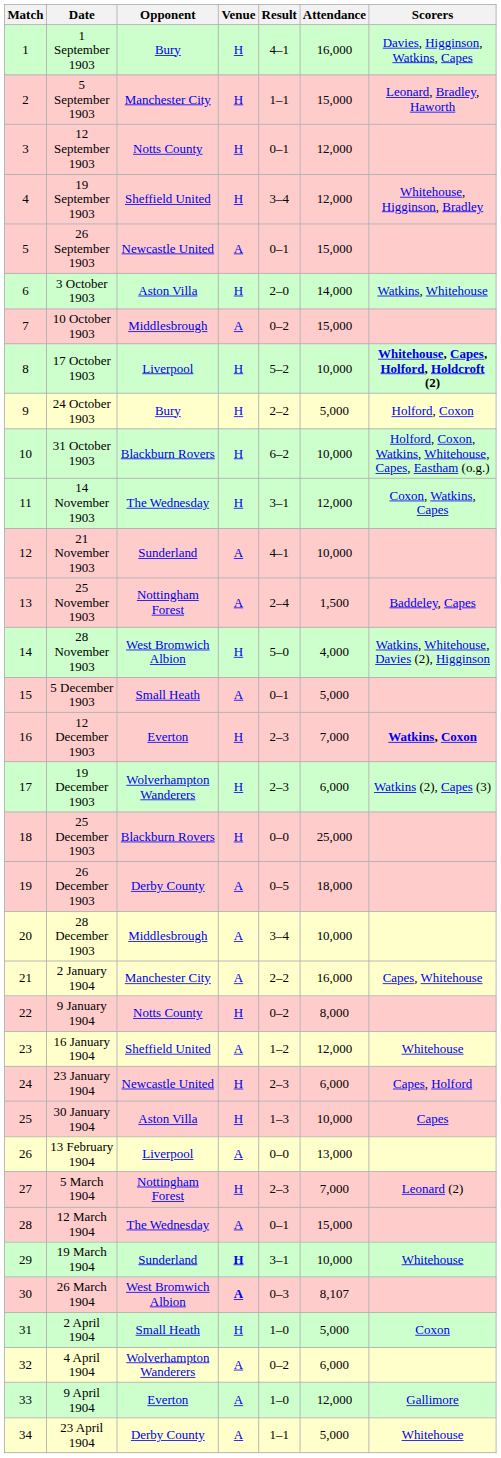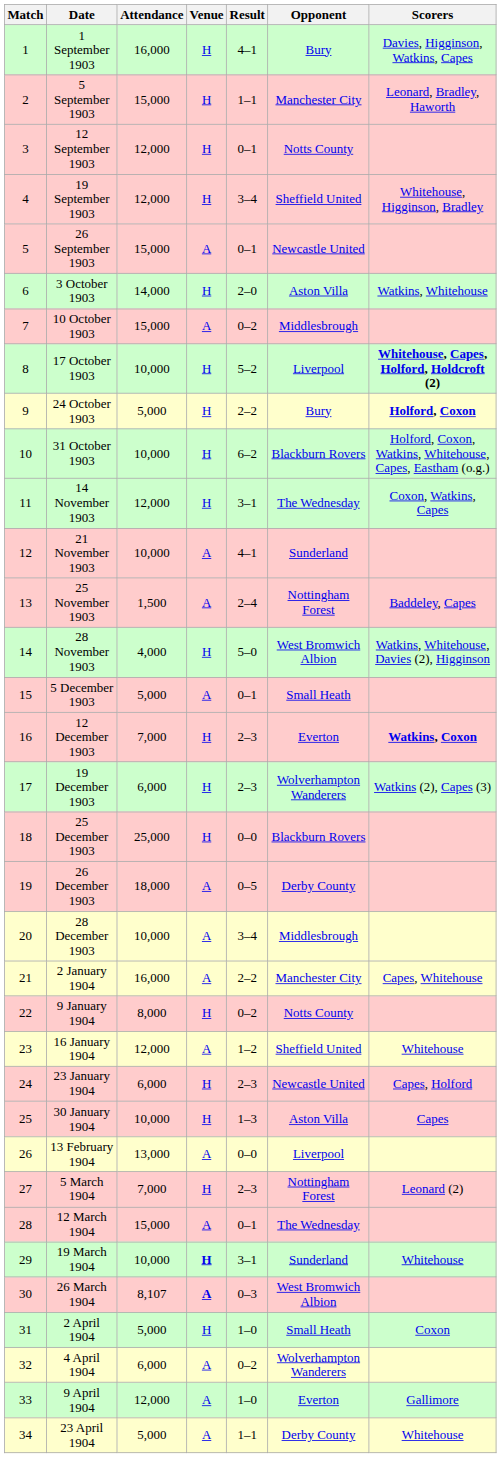columns swapped: Opponent <-> Attendance
24 October 1903 | Scorers: normal -> bold
